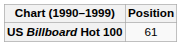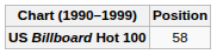US Billboard Hot 100 | Position: 61 -> 58
